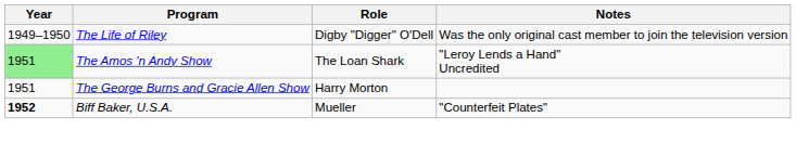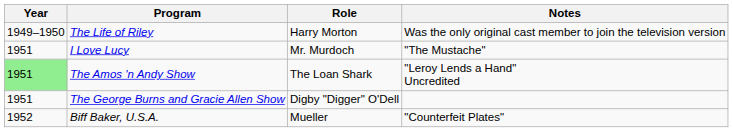The Life of Riley | Role: Digby "Digger" O'Dell -> Harry Morton
+ row: 1951 | I Love Lucy | Mr. Murdoch | "The Mustache"
The George Burns and Gracie Allen Show | Role: Harry Morton -> Digby "Digger" O'Dell
Biff Baker, U.S.A. | Year: bold -> normal
